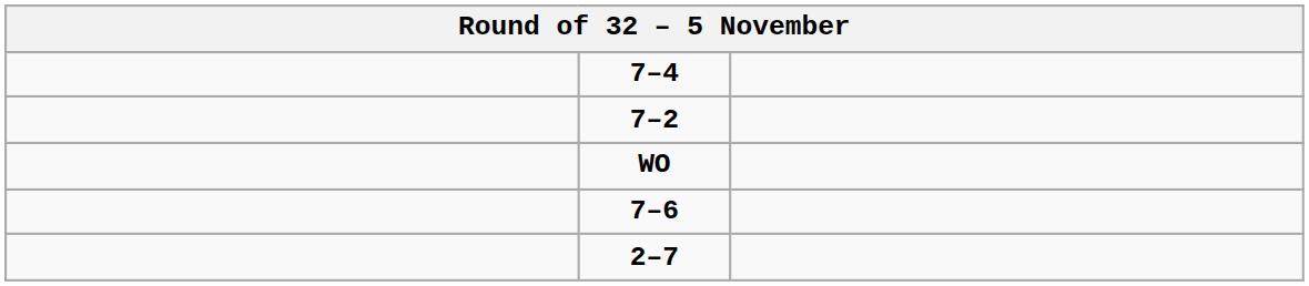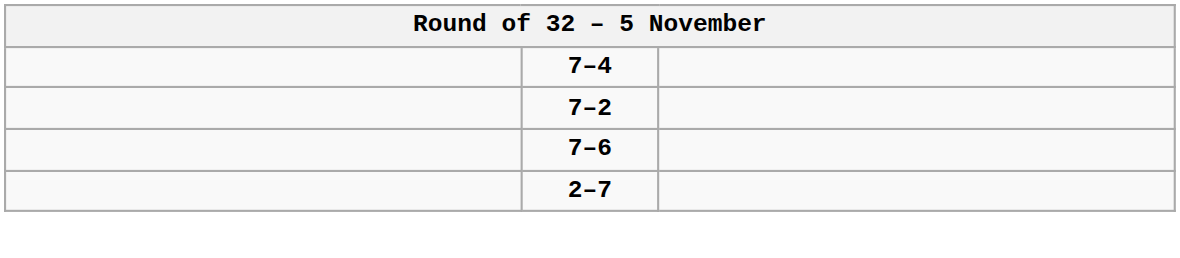- row: WO
